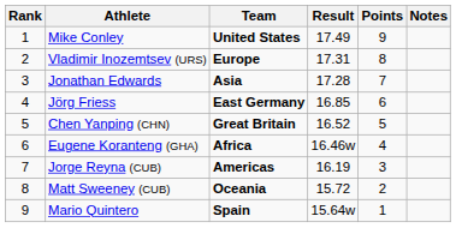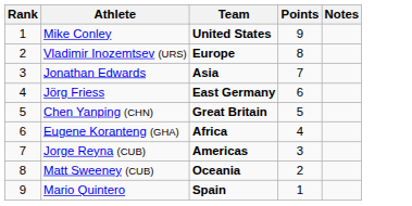- column: Result | 17.49 | 17.31 | 17.28 | 16.85 | 16.52 | 16.46w | 16.19 | 15.72 | 15.64w
